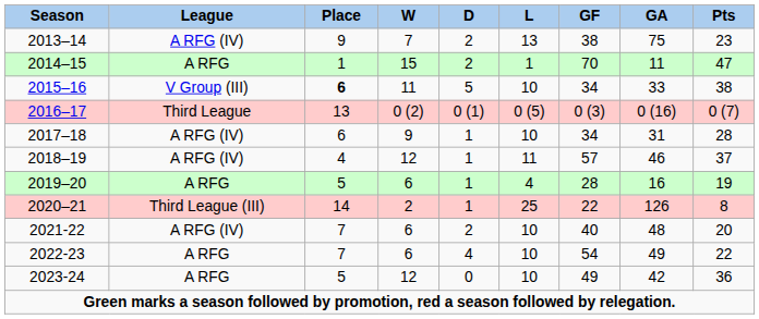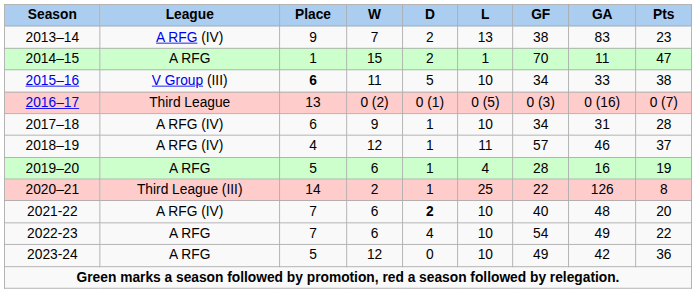2013–14 | GA: 75 -> 83
2021-22 | D: normal -> bold
